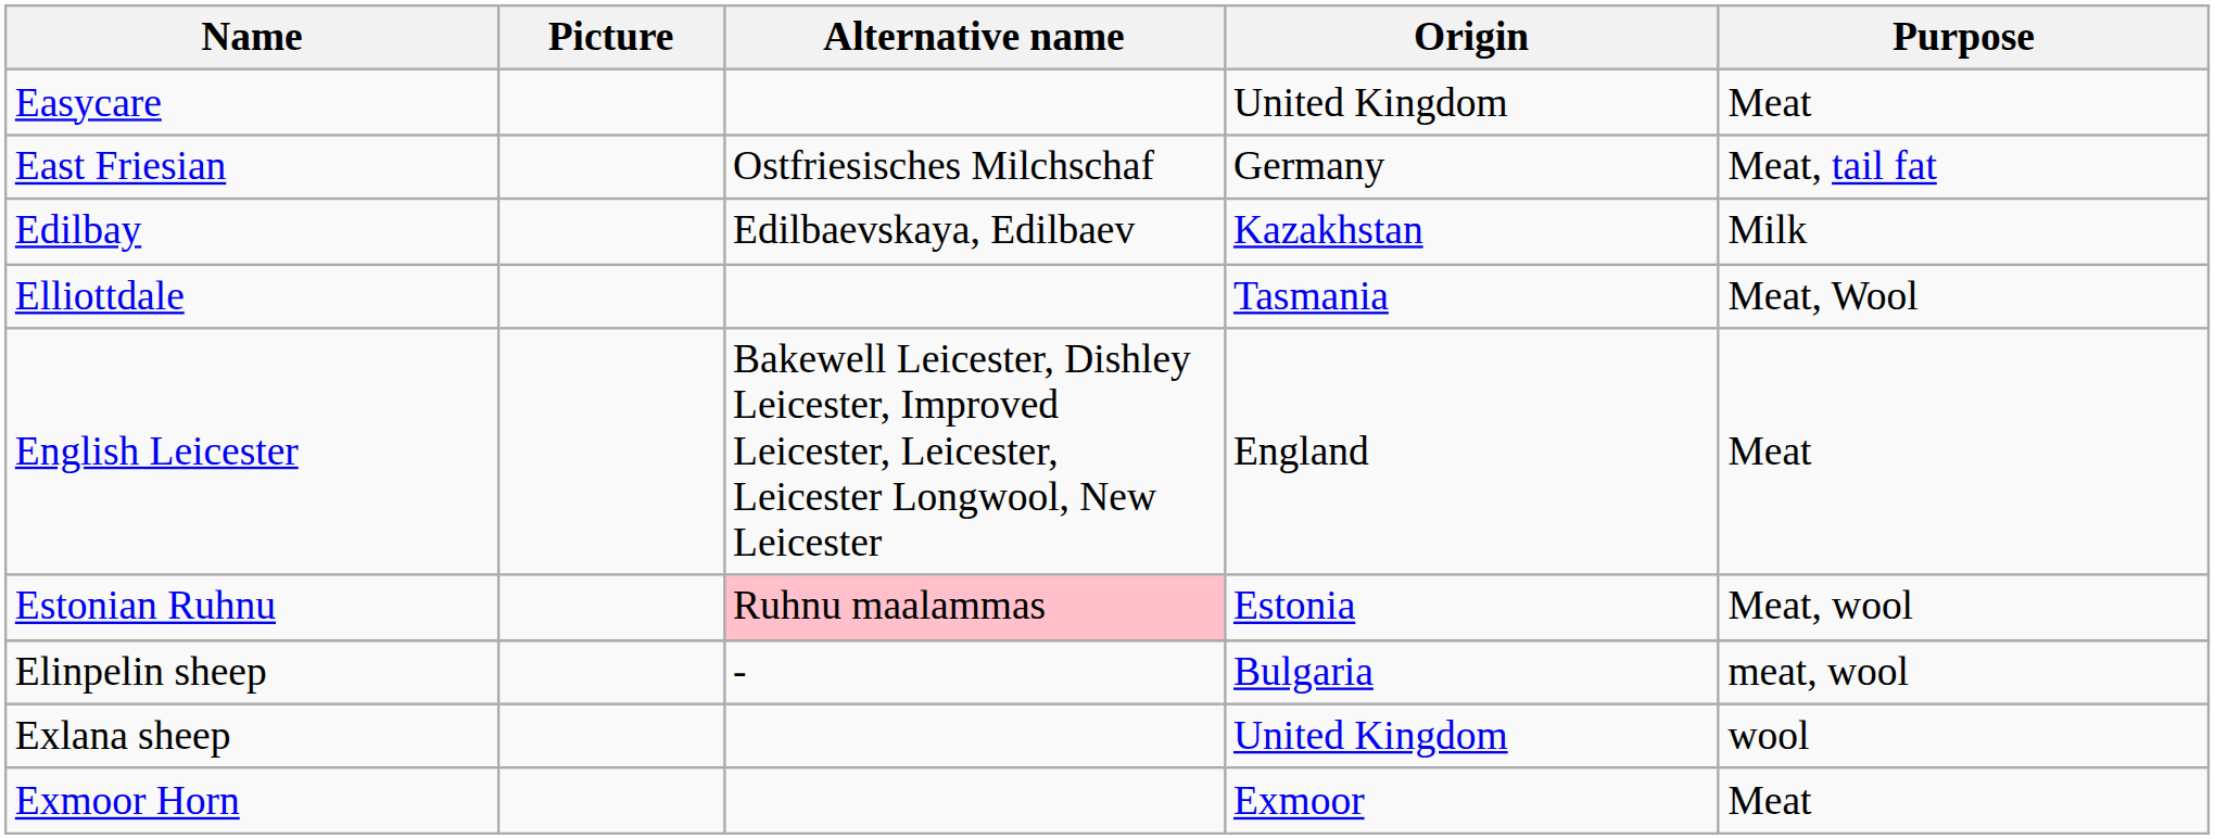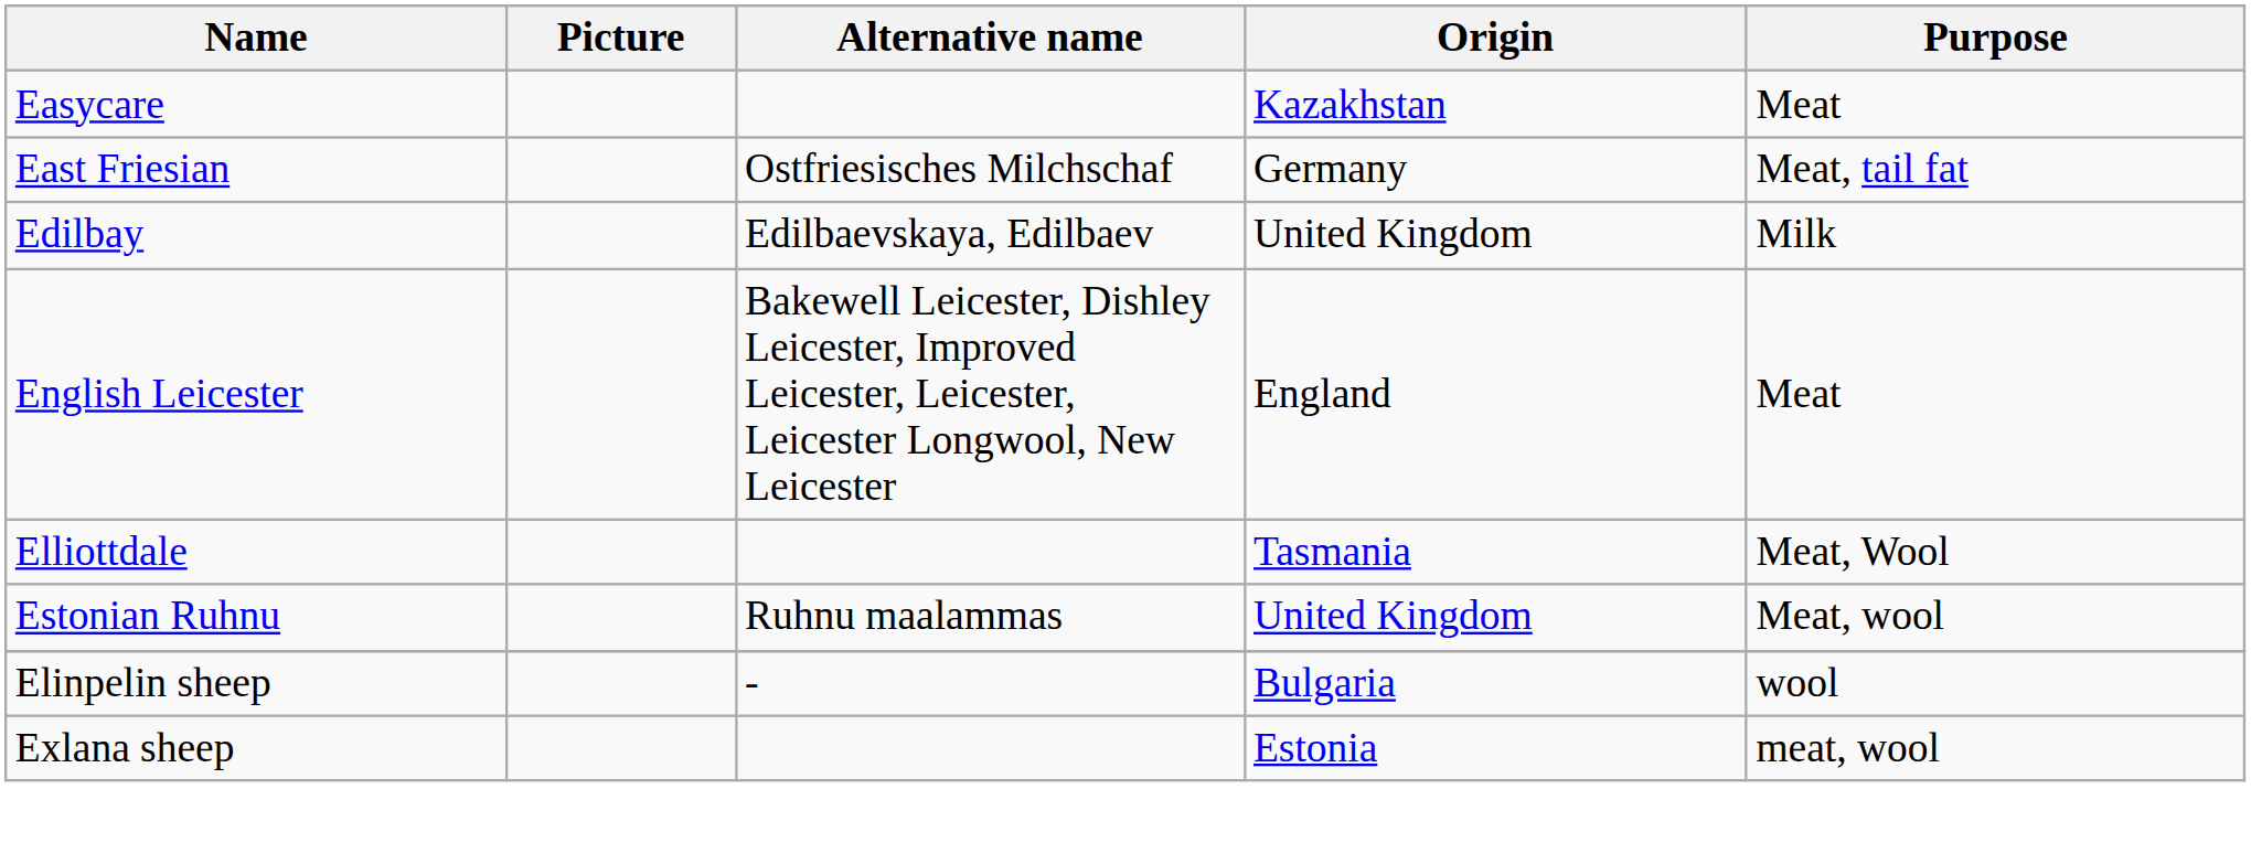Easycare | Origin: United Kingdom -> Kazakhstan
Edilbay | Origin: Kazakhstan -> United Kingdom
rows swapped: Elliottdale <-> English Leicester
Estonian Ruhnu | Alternative name: pink background -> no background
Estonian Ruhnu | Origin: Estonia -> United Kingdom
Elinpelin sheep | Purpose: meat, wool -> wool
Exlana sheep | Origin: United Kingdom -> Estonia
Exlana sheep | Purpose: wool -> meat, wool
- row: Exmoor Horn | Exmoor | Meat
